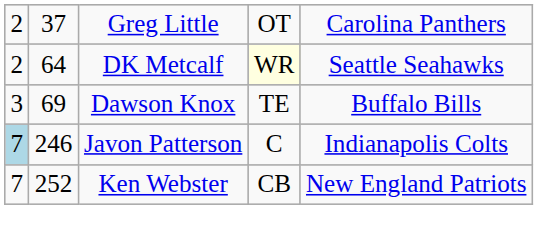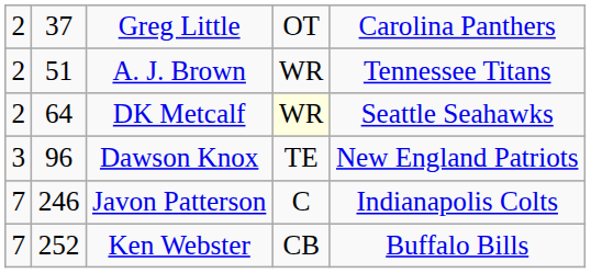+ row: 2 | 51 | A. J. Brown | WR | Tennessee Titans
Dawson Knox | column 2: 69 -> 96
Dawson Knox | column 5: Buffalo Bills -> New England Patriots
Javon Patterson | column 1: lightblue background -> no background
Ken Webster | column 5: New England Patriots -> Buffalo Bills
